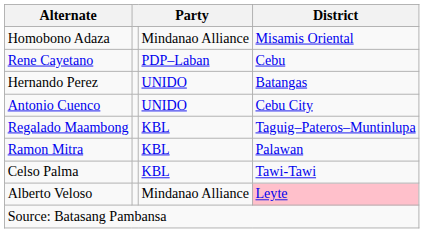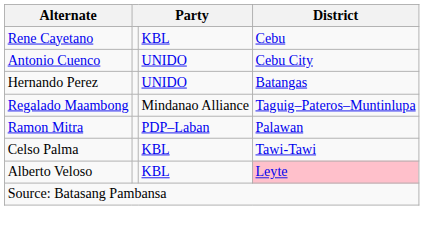- row: Homobono Adaza | Mindanao Alliance | Misamis Oriental
Rene Cayetano | column 3: PDP–Laban -> KBL
rows swapped: Antonio Cuenco <-> Hernando Perez
Regalado Maambong | column 3: KBL -> Mindanao Alliance
Ramon Mitra | column 3: KBL -> PDP–Laban
Alberto Veloso | column 3: Mindanao Alliance -> KBL
